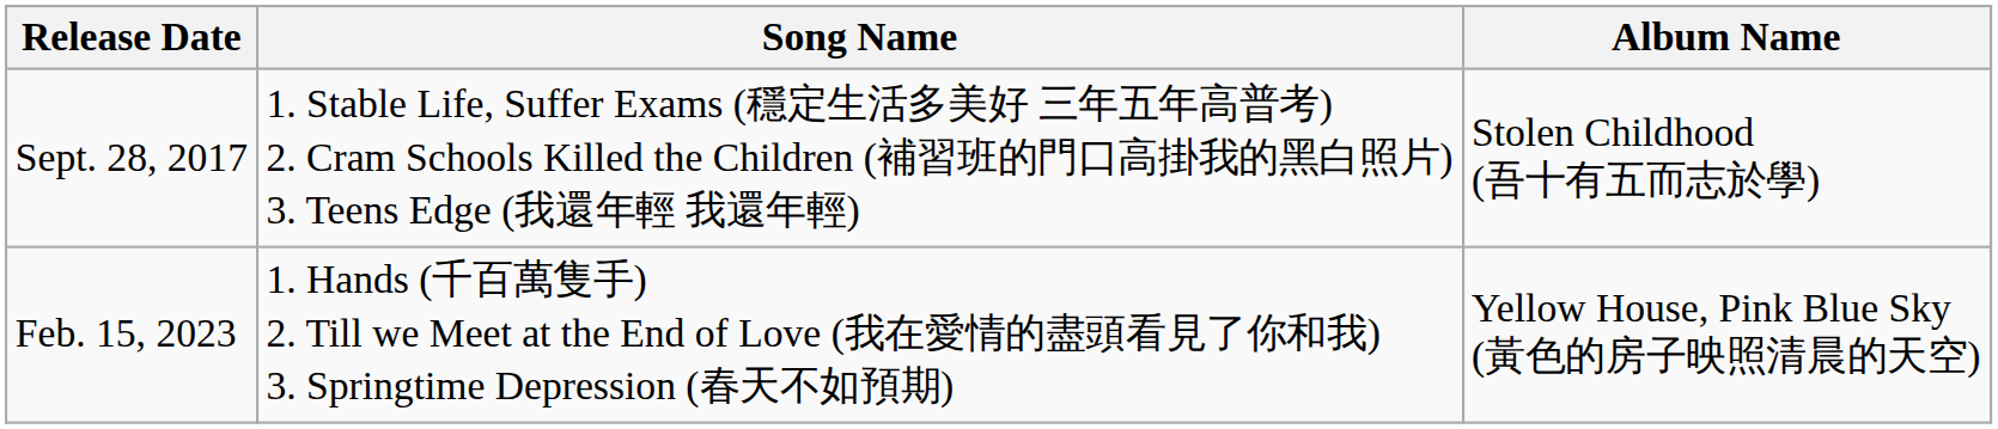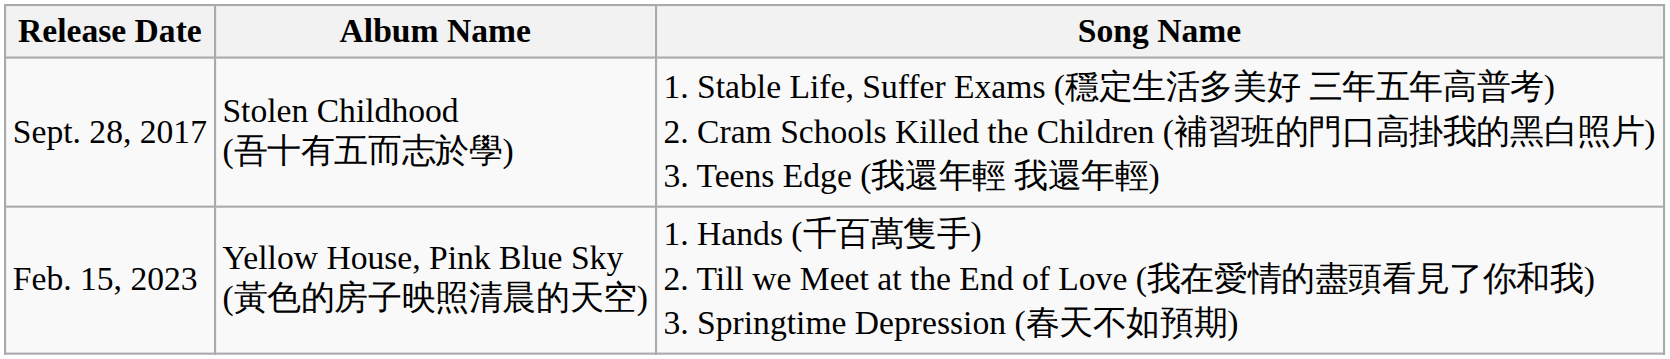columns swapped: Album Name <-> Song Name
